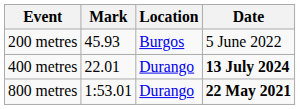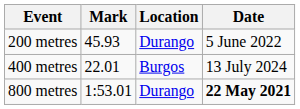200 metres | Location: Burgos -> Durango
400 metres | Location: Durango -> Burgos
400 metres | Date: bold -> normal
